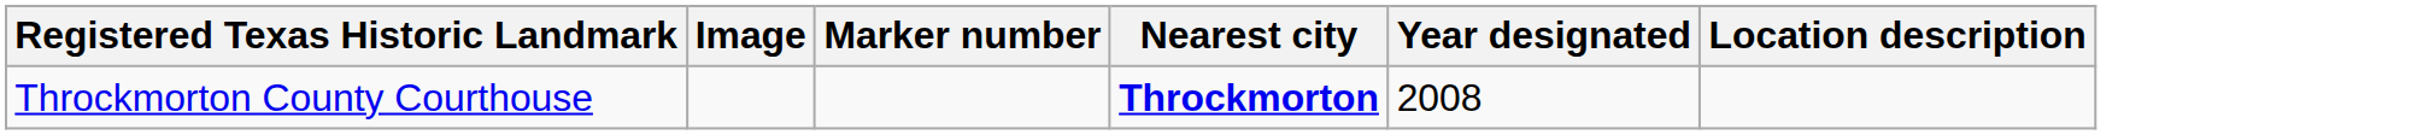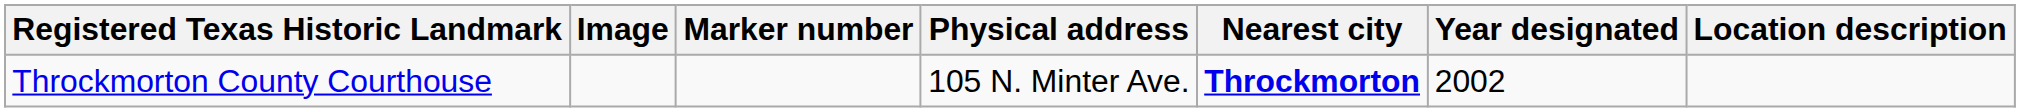+ column: Physical address | 105 N. Minter Ave.
Throckmorton County Courthouse | Year designated: 2008 -> 2002
